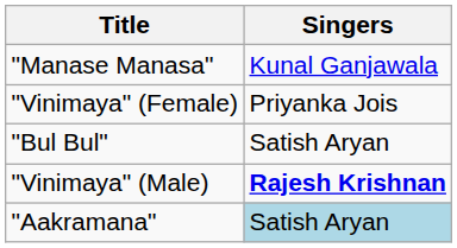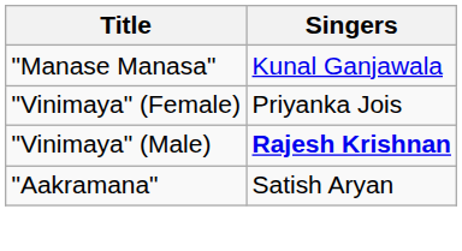- row: "Bul Bul" | Satish Aryan
"Aakramana" | Singers: lightblue background -> no background
